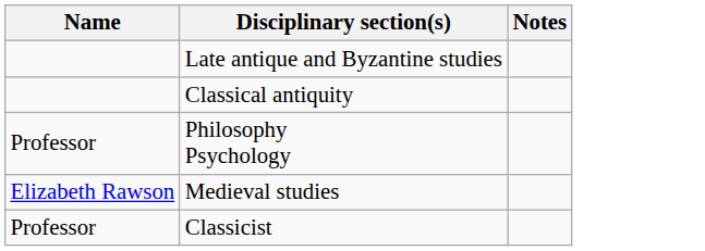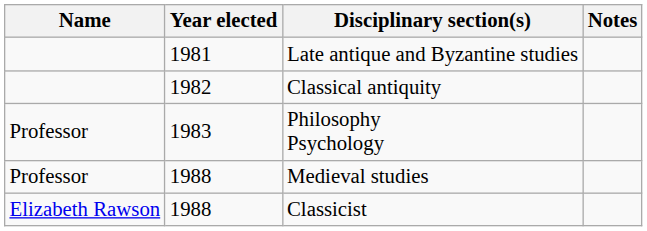+ column: Year elected | 1981 | 1982 | 1983 | 1988 | 1988
Medieval studies | Name: Elizabeth Rawson -> Professor
Classicist | Name: Professor -> Elizabeth Rawson
